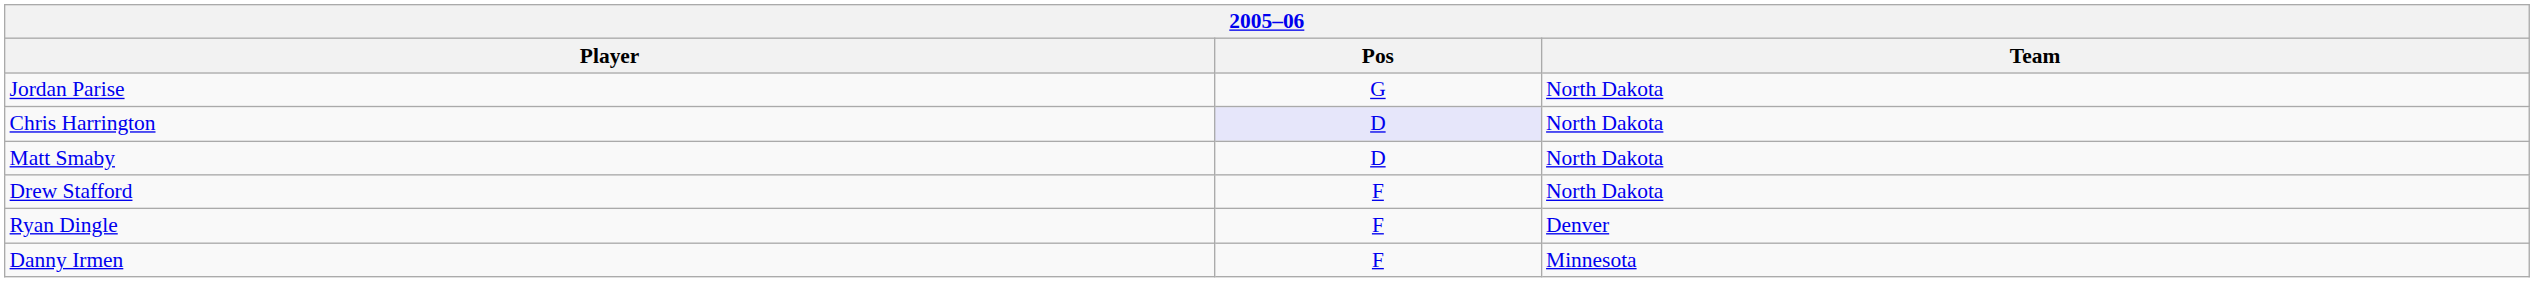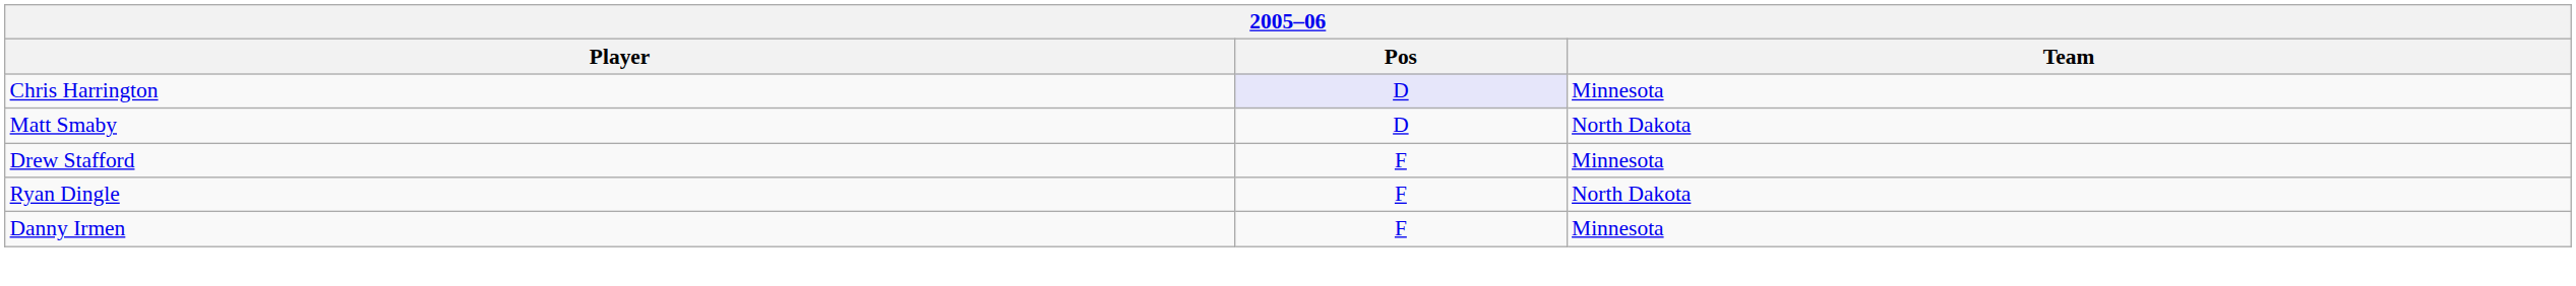- row: Jordan Parise | G | North Dakota
Chris Harrington | Team: North Dakota -> Minnesota
Drew Stafford | Team: North Dakota -> Minnesota
Ryan Dingle | Team: Denver -> North Dakota
